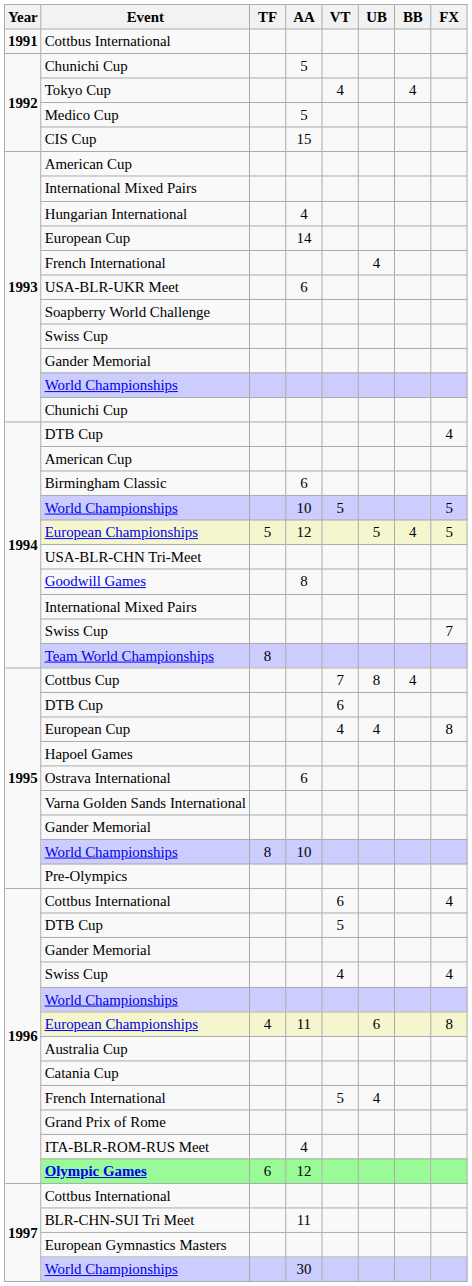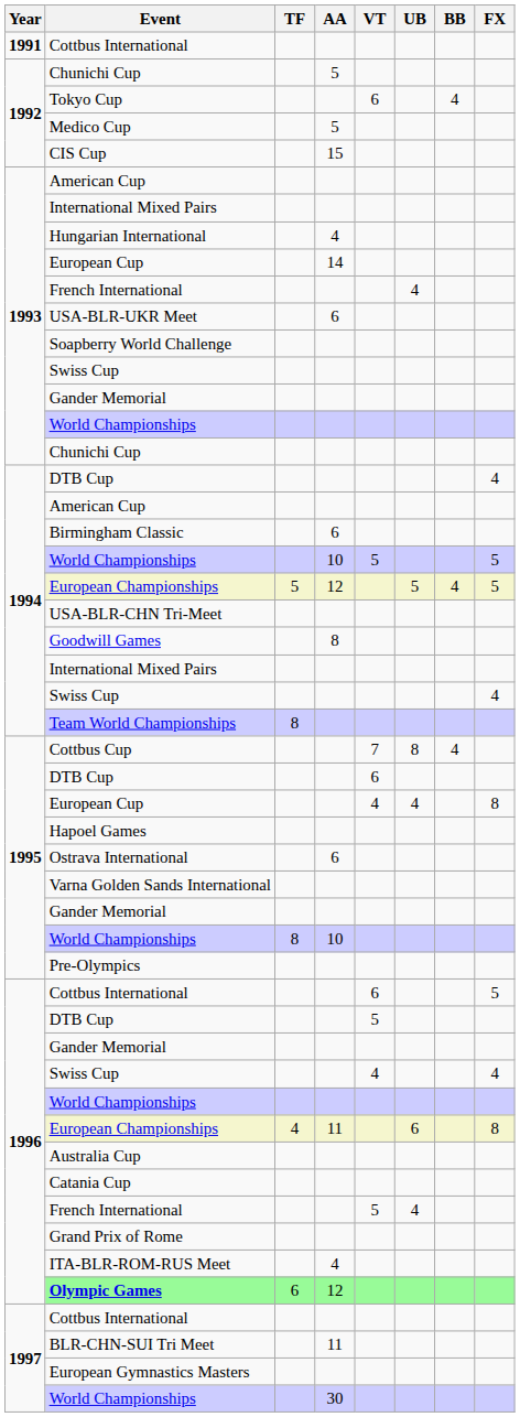Tokyo Cup | VT: 4 -> 6
1994 / Swiss Cup | FX: 7 -> 4
1996 / Cottbus International | FX: 4 -> 5
